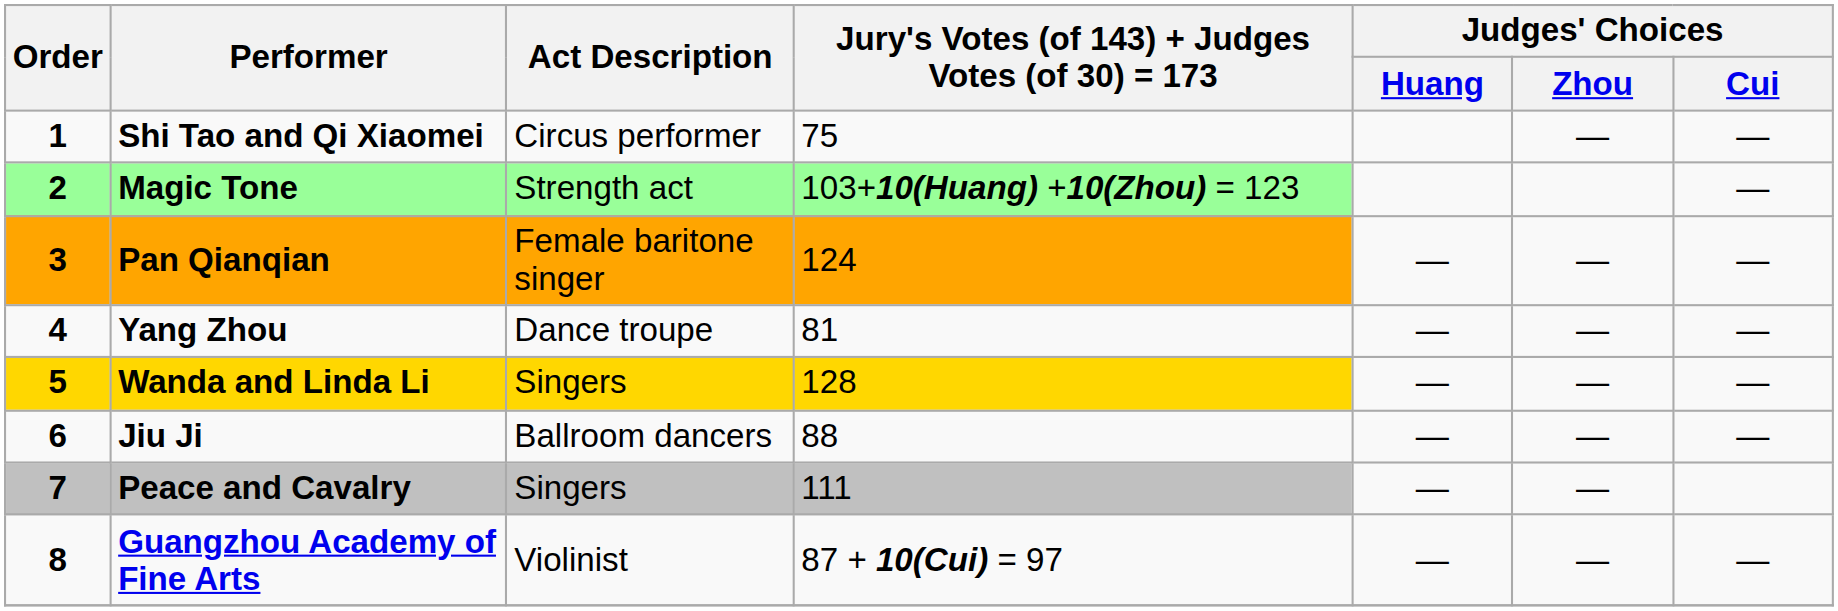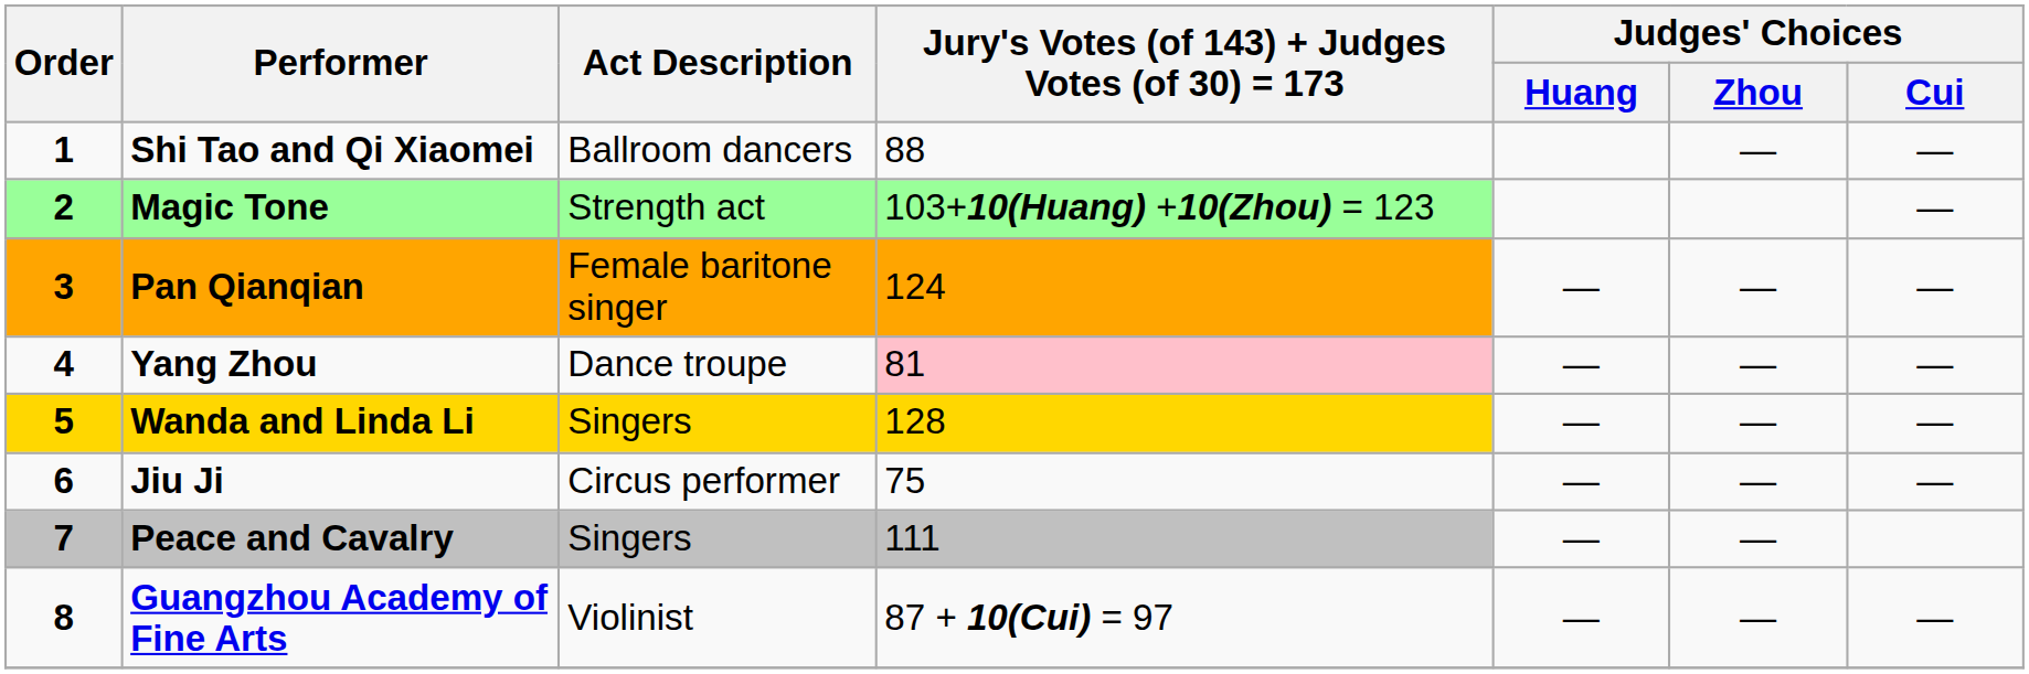Shi Tao and Qi Xiaomei | Act Description: Circus performer -> Ballroom dancers
Shi Tao and Qi Xiaomei | Jury's Votes (of 143) + Judges Votes (of 30) = 173: 75 -> 88
Yang Zhou | Jury's Votes (of 143) + Judges Votes (of 30) = 173: no background -> pink background
Jiu Ji | Act Description: Ballroom dancers -> Circus performer
Jiu Ji | Jury's Votes (of 143) + Judges Votes (of 30) = 173: 88 -> 75
